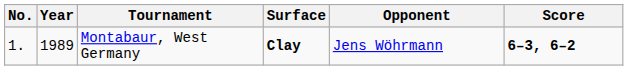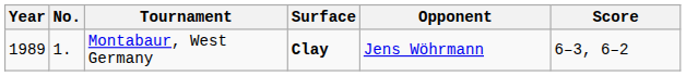columns swapped: No. <-> Year
Montabaur, West Germany | Score: bold -> normal
